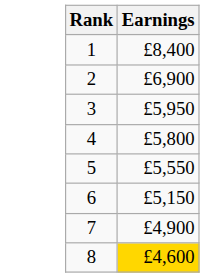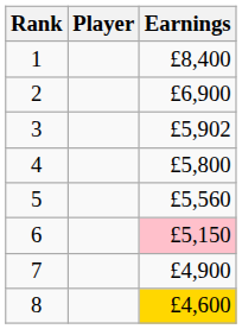+ column: Player
3 | Earnings: £5,950 -> £5,902
5 | Earnings: £5,550 -> £5,560
6 | Earnings: no background -> pink background
